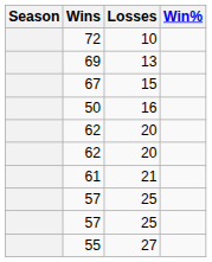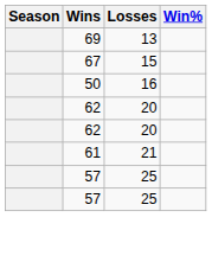- row: 72 | 10
- row: 55 | 27
